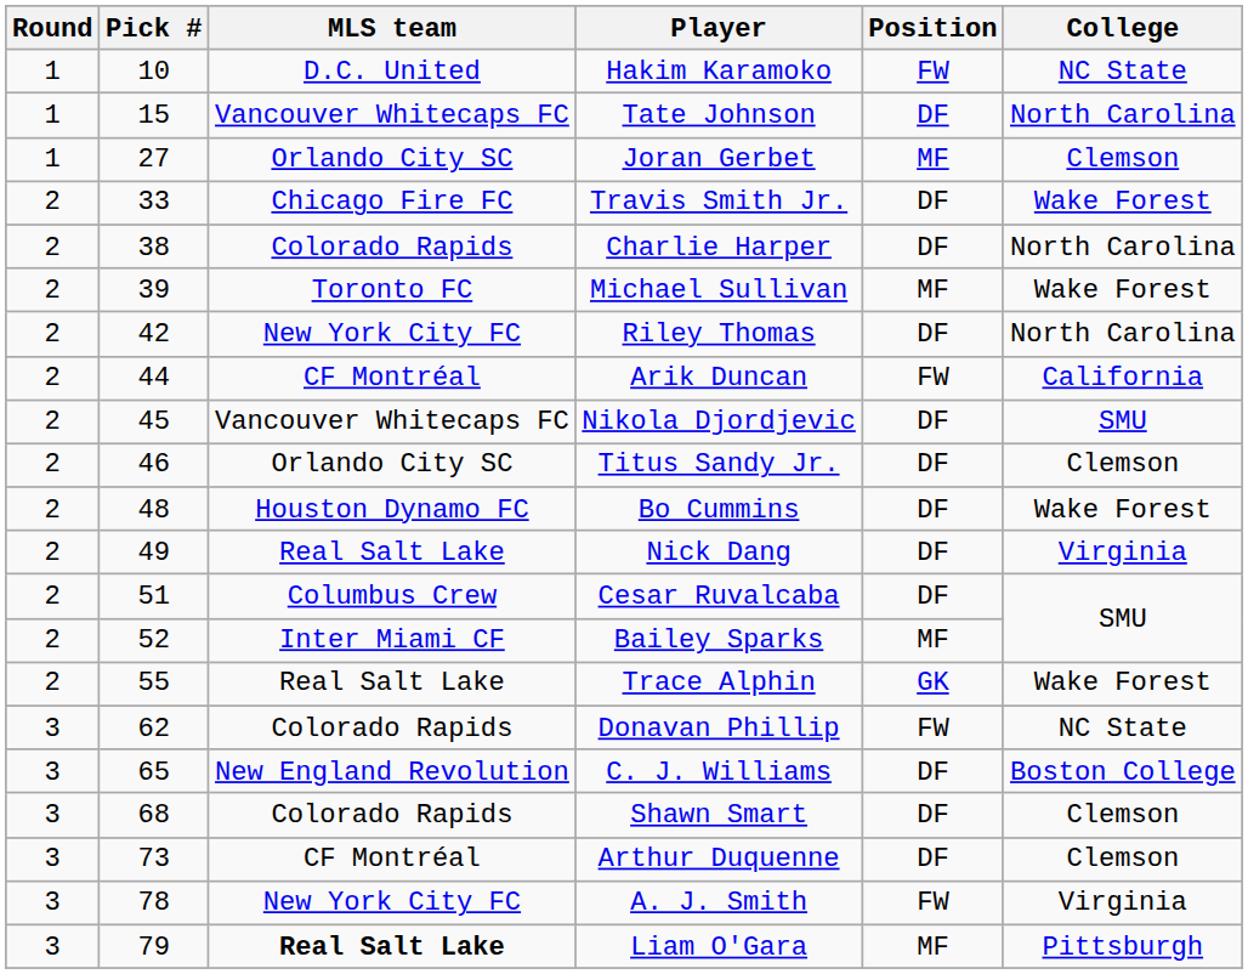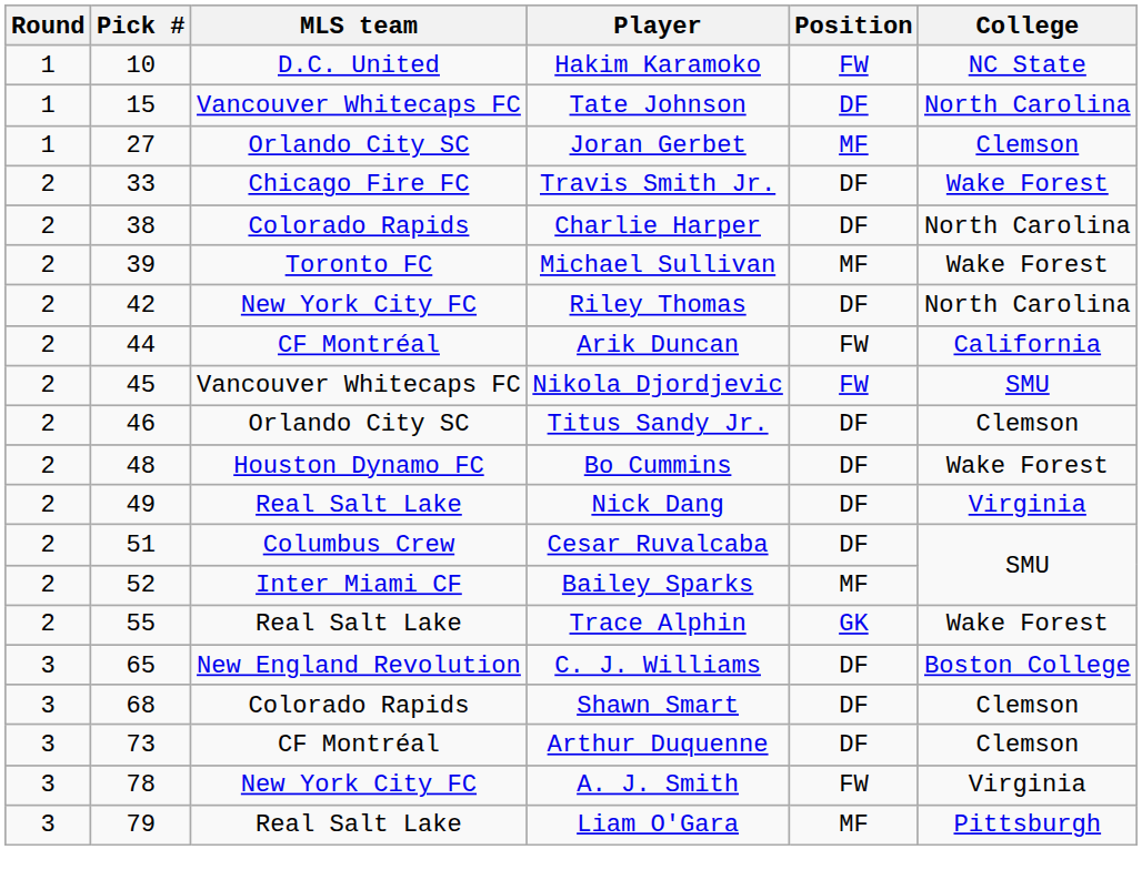Nikola Djordjevic | Position: DF -> FW
- row: 3 | 62 | Colorado Rapids | Donavan Phillip | FW | NC State
Liam O'Gara | MLS team: bold -> normal
